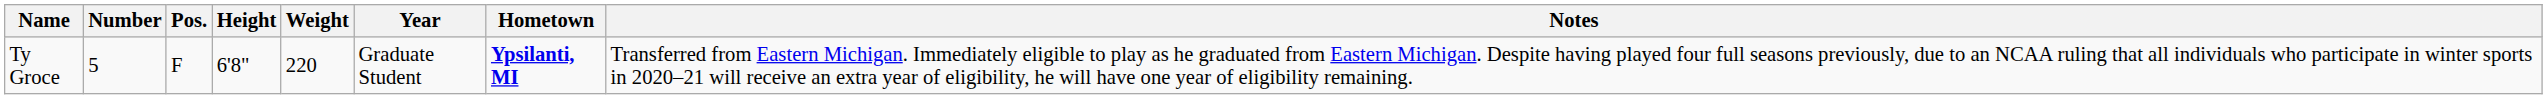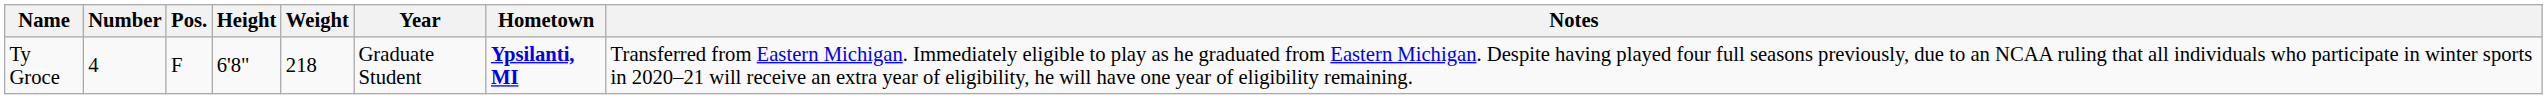Ty Groce | Number: 5 -> 4
Ty Groce | Weight: 220 -> 218
